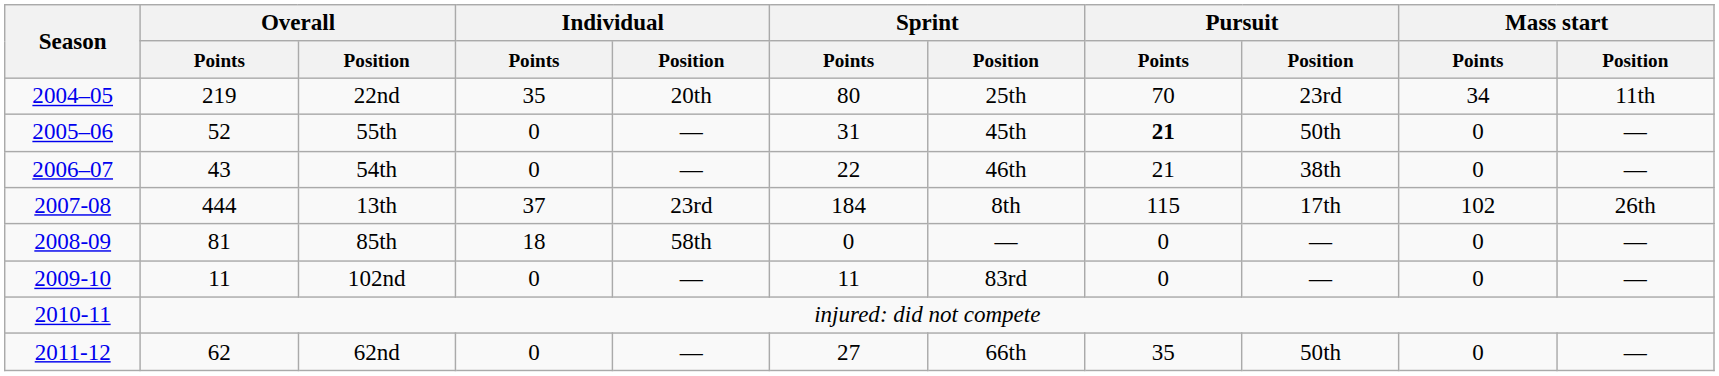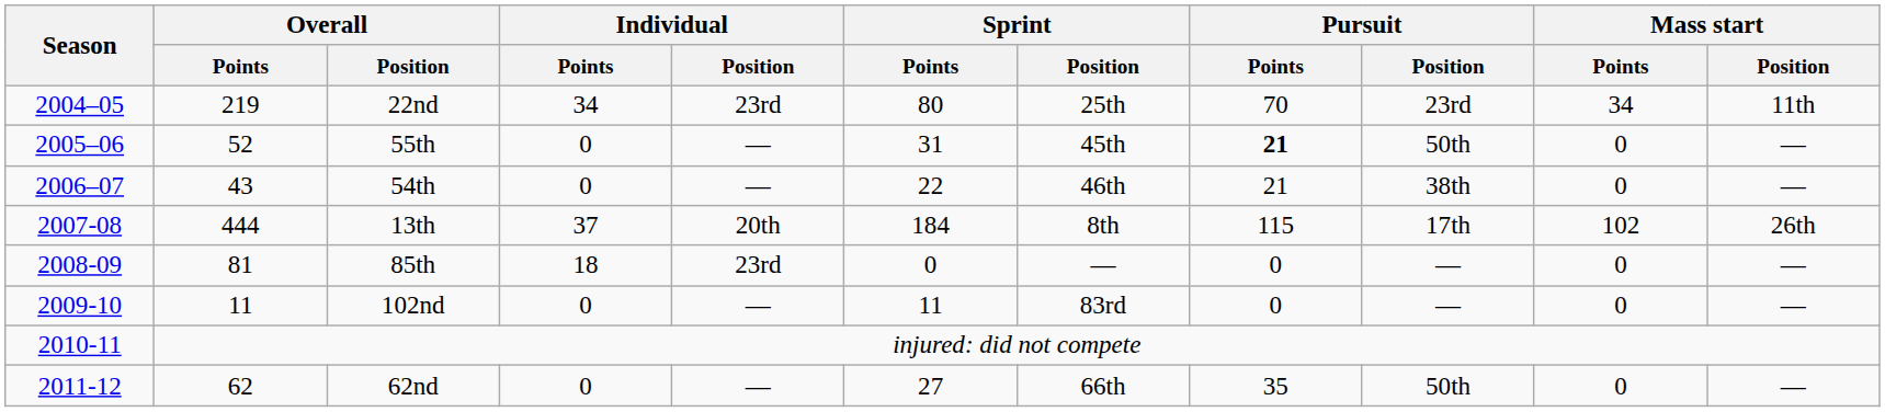22nd | Individual / Points: 35 -> 34
22nd | Individual / Position: 20th -> 23rd
13th | Individual / Position: 23rd -> 20th
85th | Individual / Position: 58th -> 23rd
